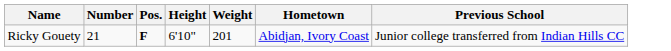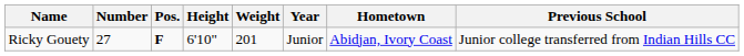+ column: Year | Junior
Ricky Gouety | Number: 21 -> 27
